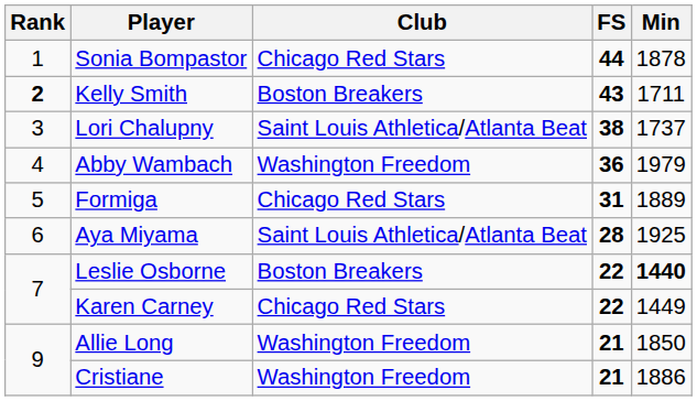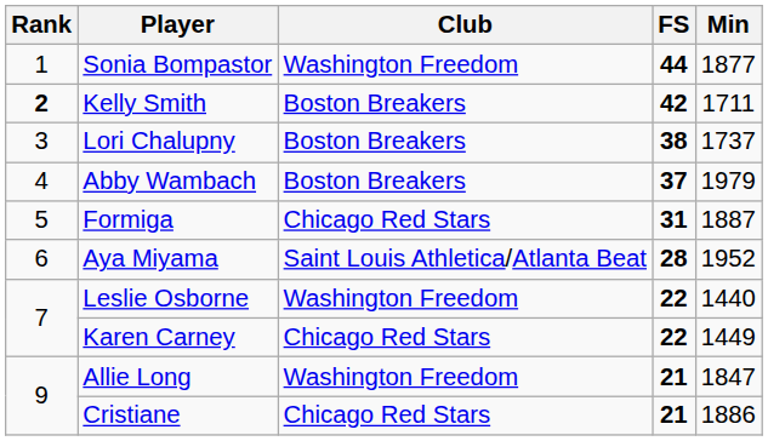Sonia Bompastor | Club: Chicago Red Stars -> Washington Freedom
Sonia Bompastor | Min: 1878 -> 1877
Kelly Smith | FS: 43 -> 42
Lori Chalupny | Club: Saint Louis Athletica/Atlanta Beat -> Boston Breakers
Abby Wambach | Club: Washington Freedom -> Boston Breakers
Abby Wambach | FS: 36 -> 37
Formiga | Min: 1889 -> 1887
Aya Miyama | Min: 1925 -> 1952
Leslie Osborne | Club: Boston Breakers -> Washington Freedom
Leslie Osborne | Min: bold -> normal
Allie Long | Min: 1850 -> 1847
Cristiane | Club: Washington Freedom -> Chicago Red Stars
